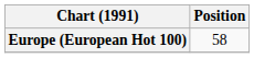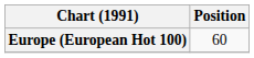Europe (European Hot 100) | Position: 58 -> 60
